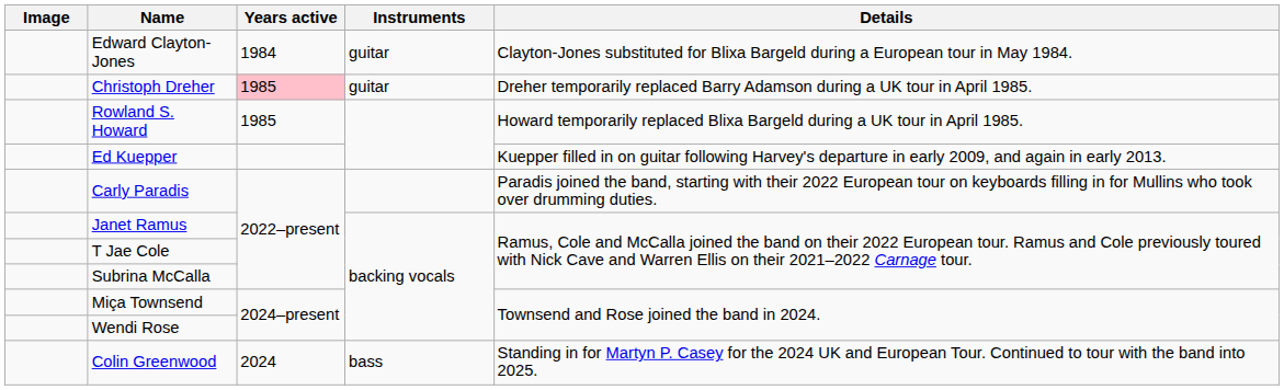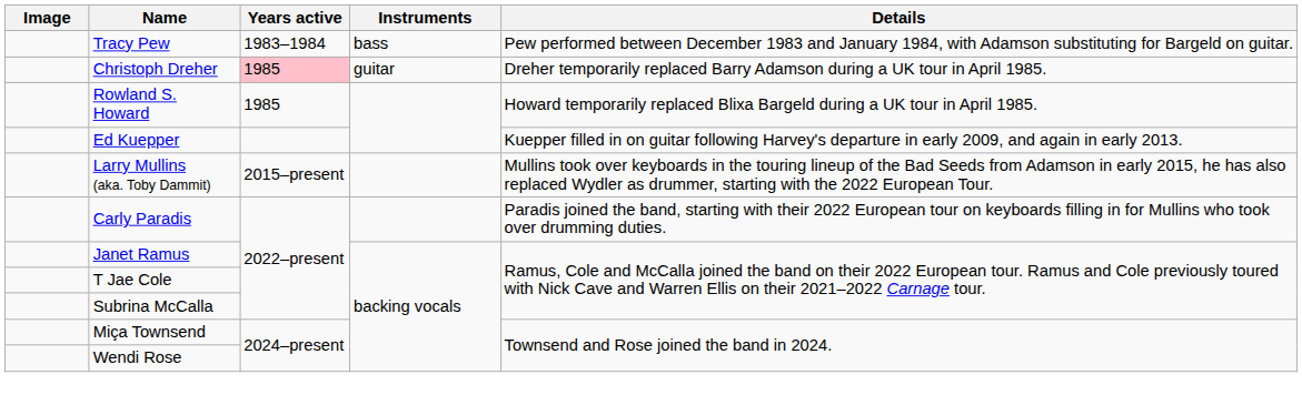+ row: Tracy Pew | 1983–1984 | bass | Pew performed between December 1983 and January 1984, with Adamson substituting for Bargeld on guitar.
- row: Edward Clayton-Jones | 1984 | guitar | Clayton-Jones substituted for Blixa Bargeld during a European tour in May 1984.
+ row: Larry Mullins (aka. Toby Dammit) | 2015–present | Mullins took over keyboards in the touring lineup of the Bad Seeds from Adamson in early 2015, he has also replaced Wydler as drummer, starting with the 2022 European Tour.
- row: Colin Greenwood | 2024 | bass | Standing in for Martyn P. Casey for the 2024 UK and European Tour. Continued to tour with the band into 2025.
